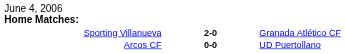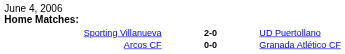Sporting Villanueva | column 3: Granada Atlético CF -> UD Puertollano
Arcos CF | column 3: UD Puertollano -> Granada Atlético CF
